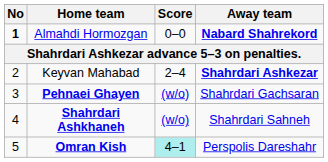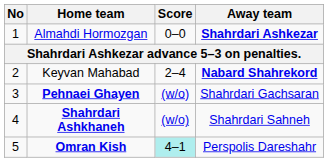Almahdi Hormozgan | No: bold -> normal
Almahdi Hormozgan | Away team: Nabard Shahrekord -> Shahrdari Ashkezar
Keyvan Mahabad | Away team: Shahrdari Ashkezar -> Nabard Shahrekord
